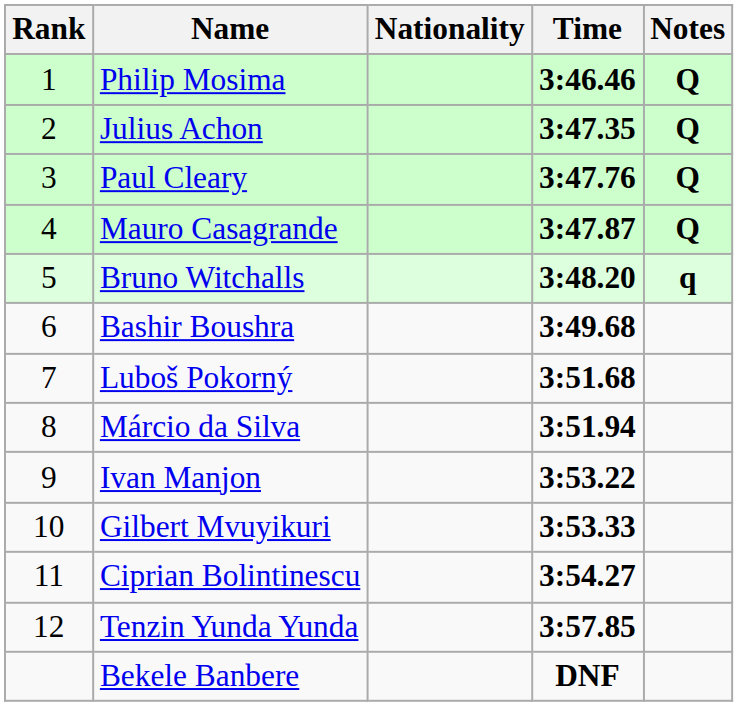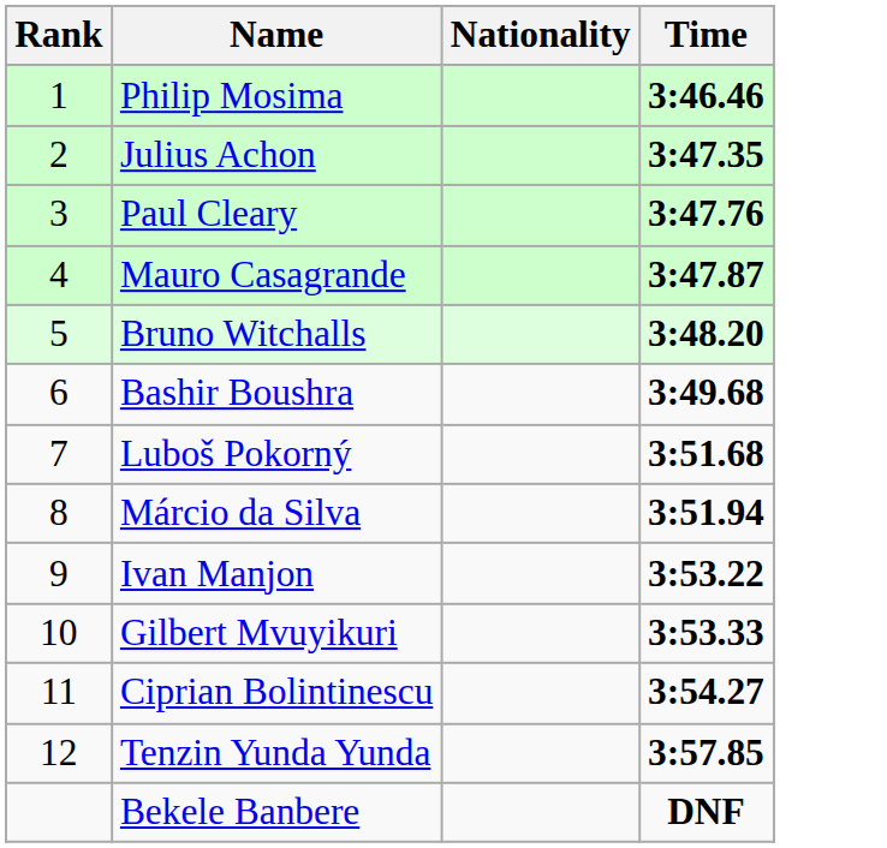- column: Notes | Q | Q | Q | Q | q
